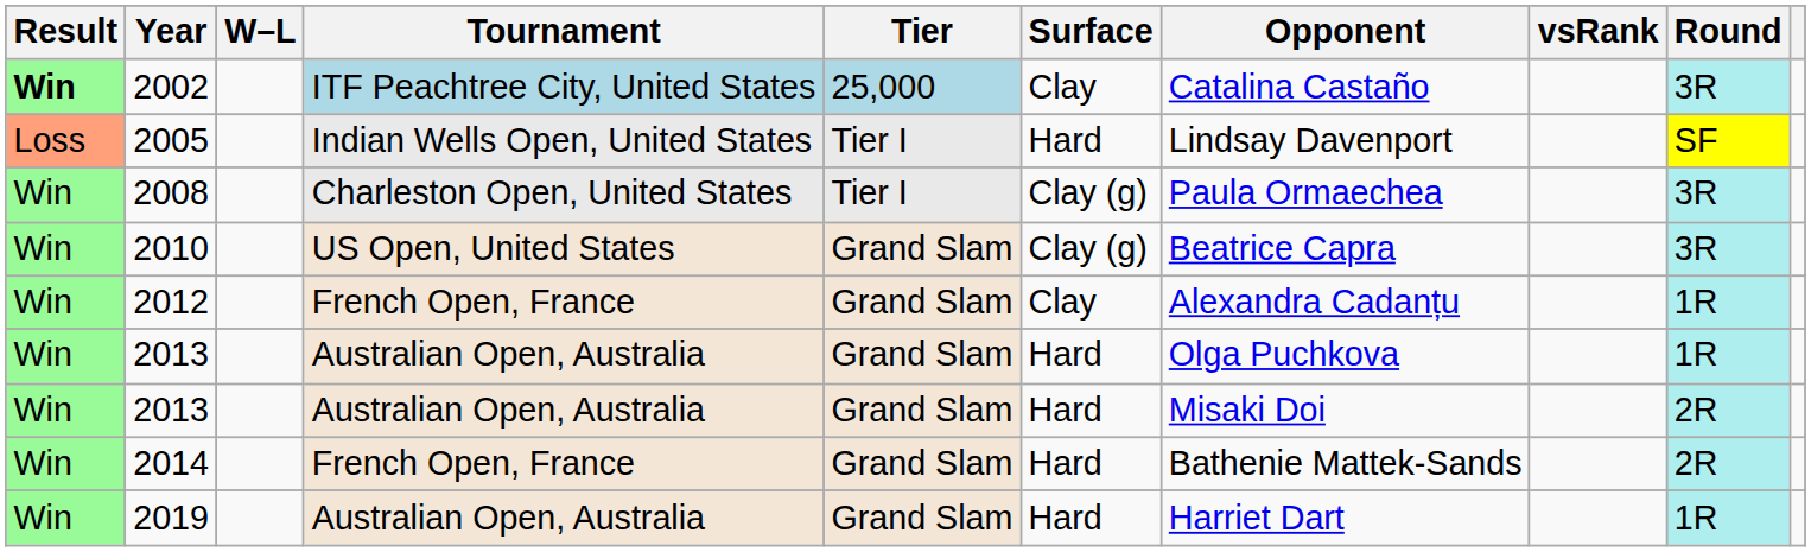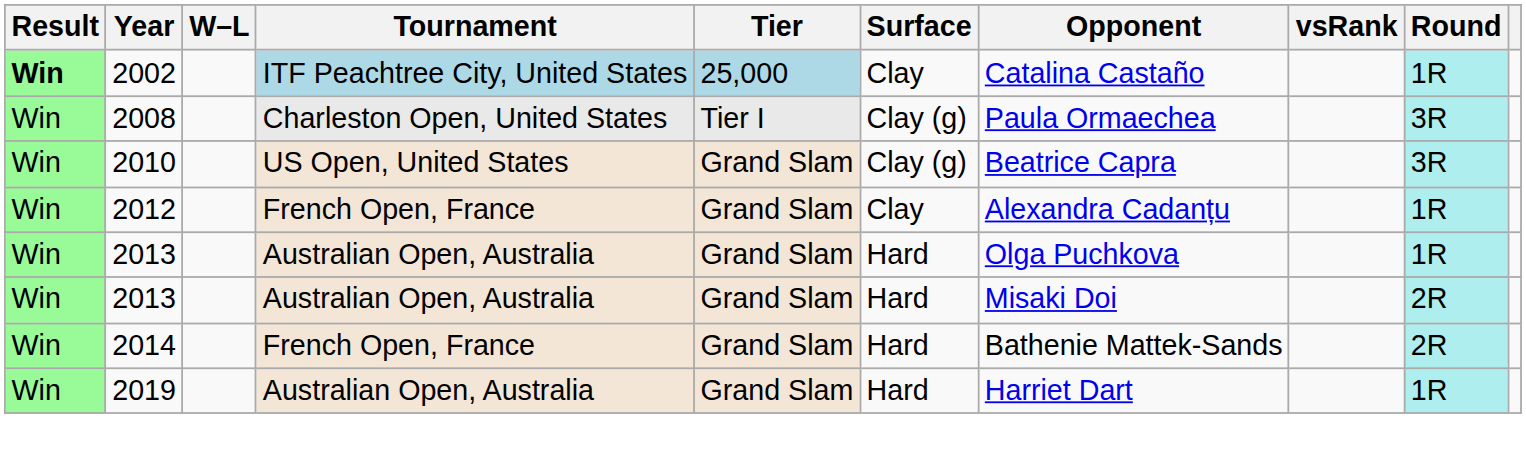2002 | Round: 3R -> 1R
- row: Loss | 2005 | Indian Wells Open, United States | Tier I | Hard | Lindsay Davenport | SF
